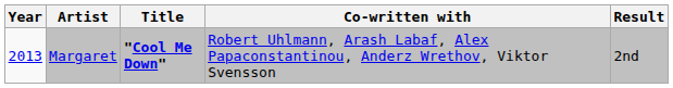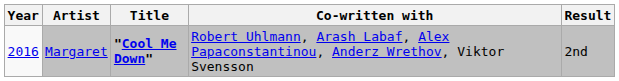Margaret | Year: 2013 -> 2016
